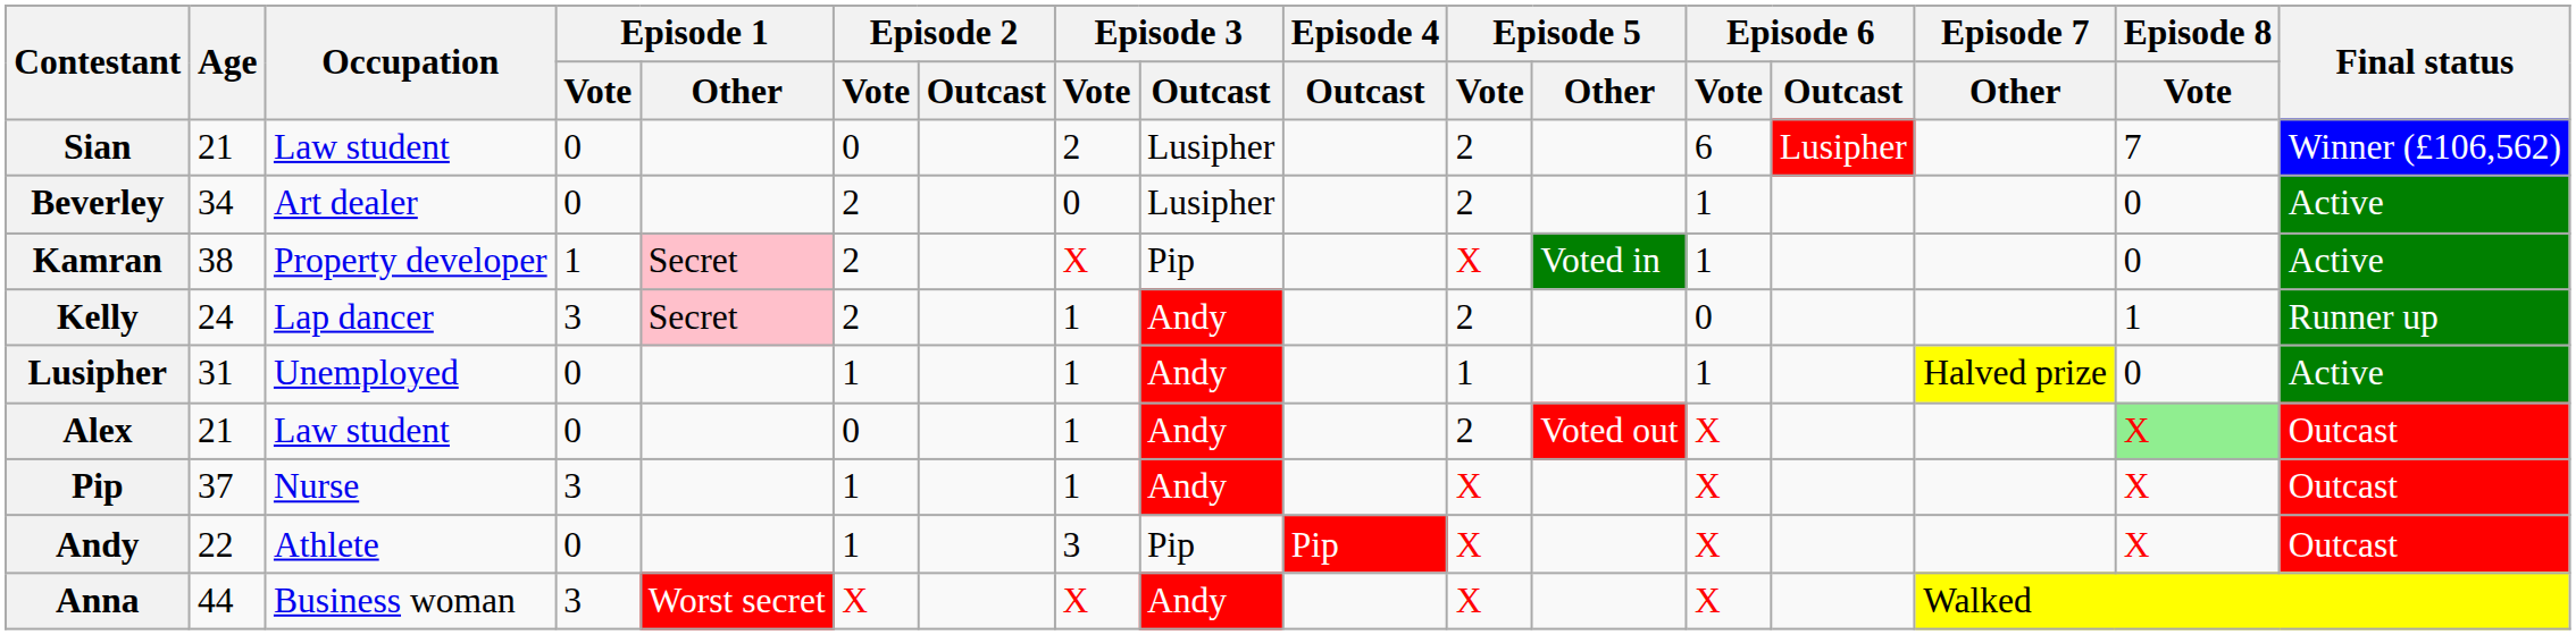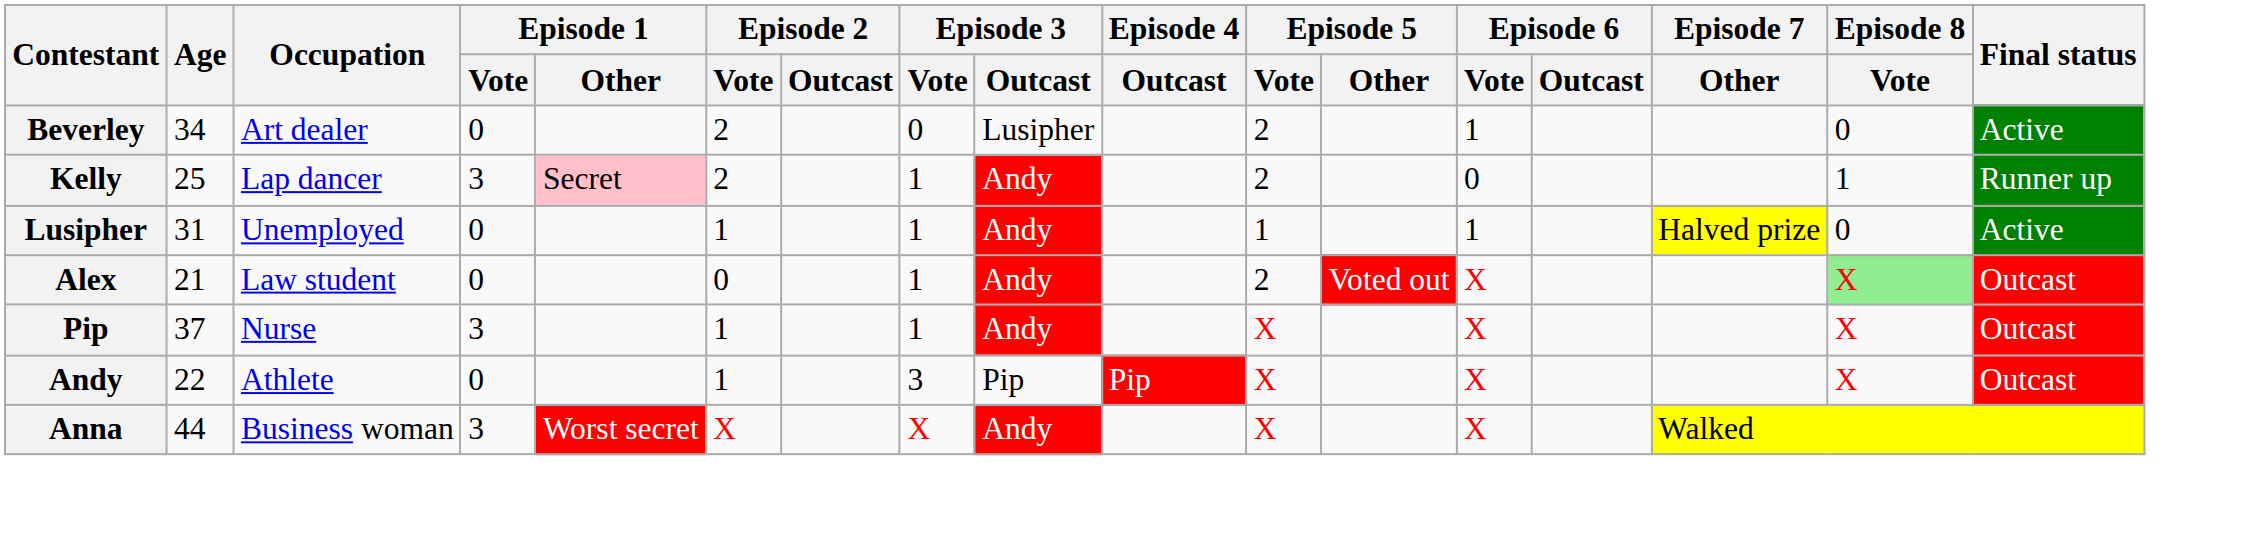- row: Sian | 21 | Law student | 0 | 0 | 2 | Lusipher | 2 | 6 | Lusipher | 7 | Winner (£106,562)
- row: Kamran | 38 | Property developer | 1 | Secret | 2 | X | Pip | X | Voted in | 1 | 0 | Active
Kelly | Age: 24 -> 25
